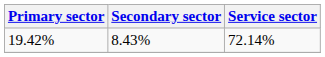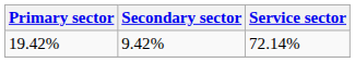19.42% | Secondary sector: 8.43% -> 9.42%
